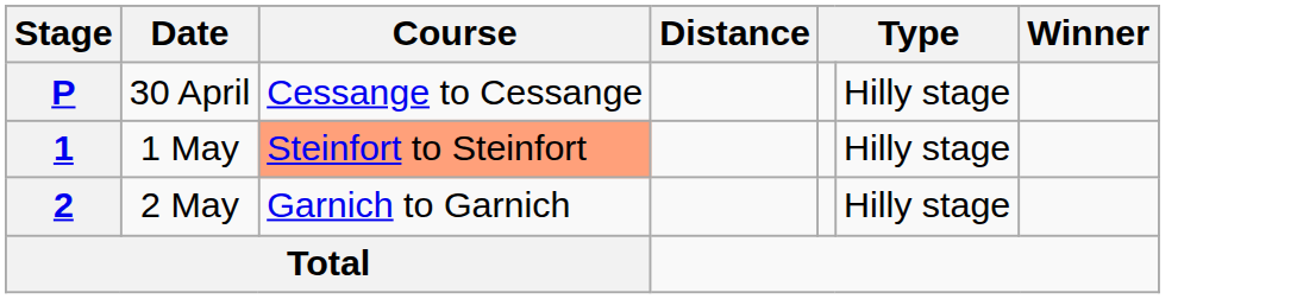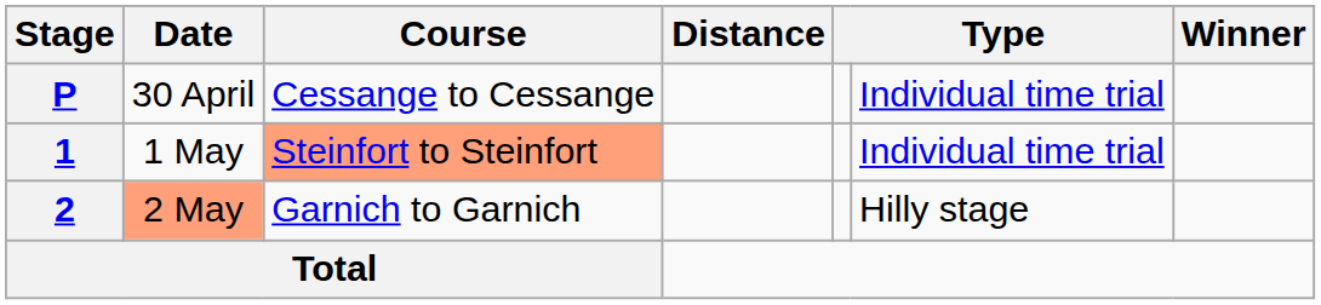P | column 6: Hilly stage -> Individual time trial
1 | column 6: Hilly stage -> Individual time trial
2 | Date: no background -> lightsalmon background
